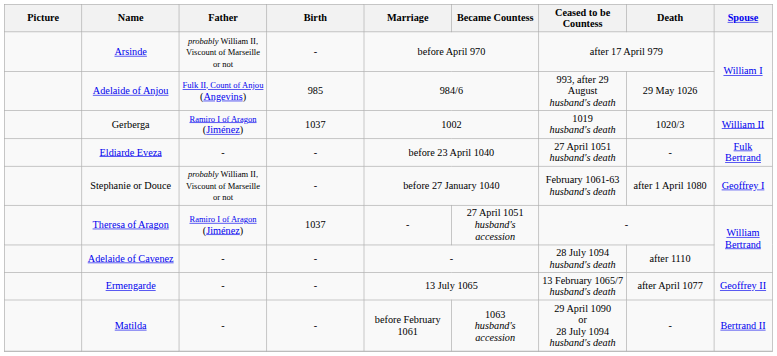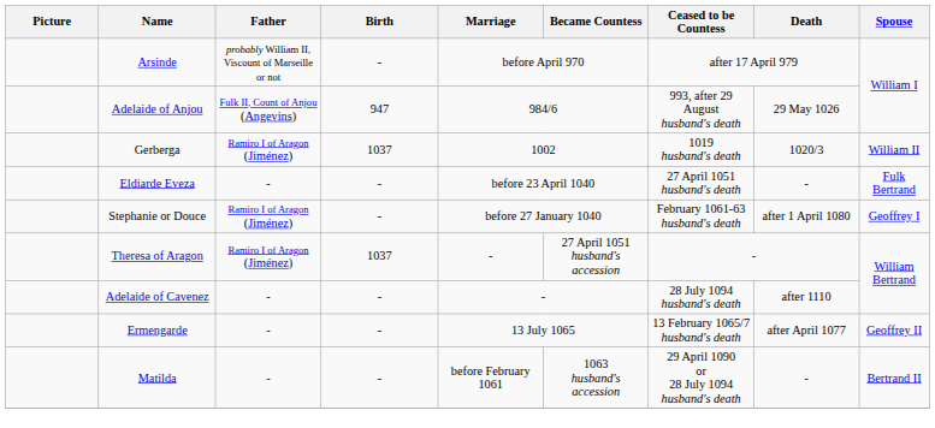Adelaide of Anjou | Birth: 985 -> 947
Stephanie or Douce | Father: probably William II, Viscount of Marseille or not -> Ramiro I of Aragon (Jiménez)
